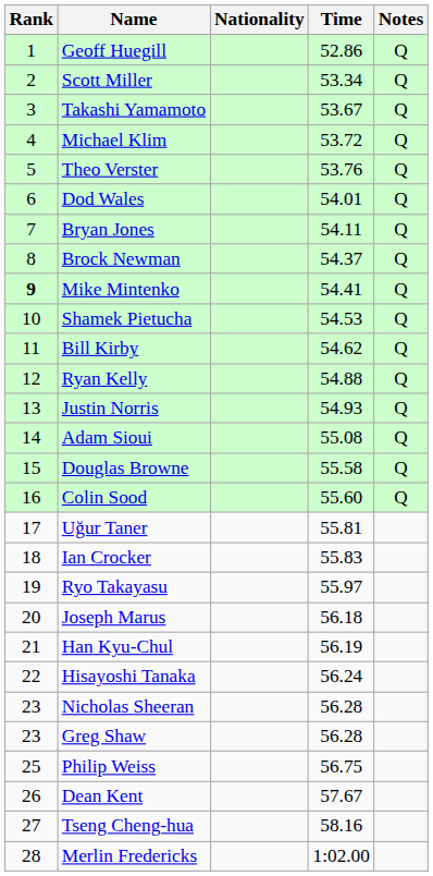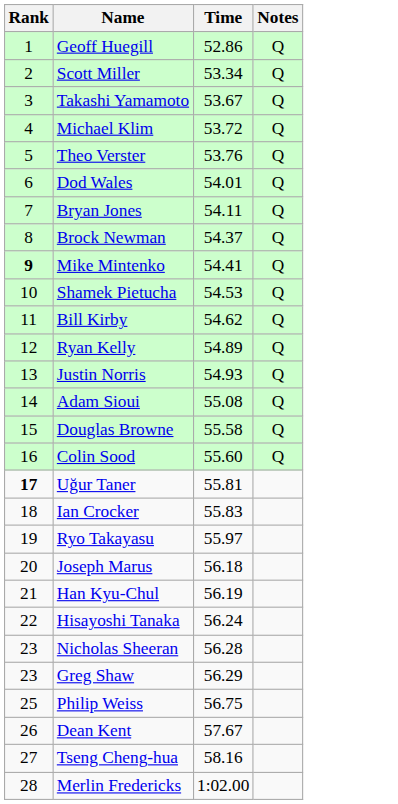- column: Nationality
Ryan Kelly | Time: 54.88 -> 54.89
Uğur Taner | Rank: normal -> bold
Greg Shaw | Time: 56.28 -> 56.29
